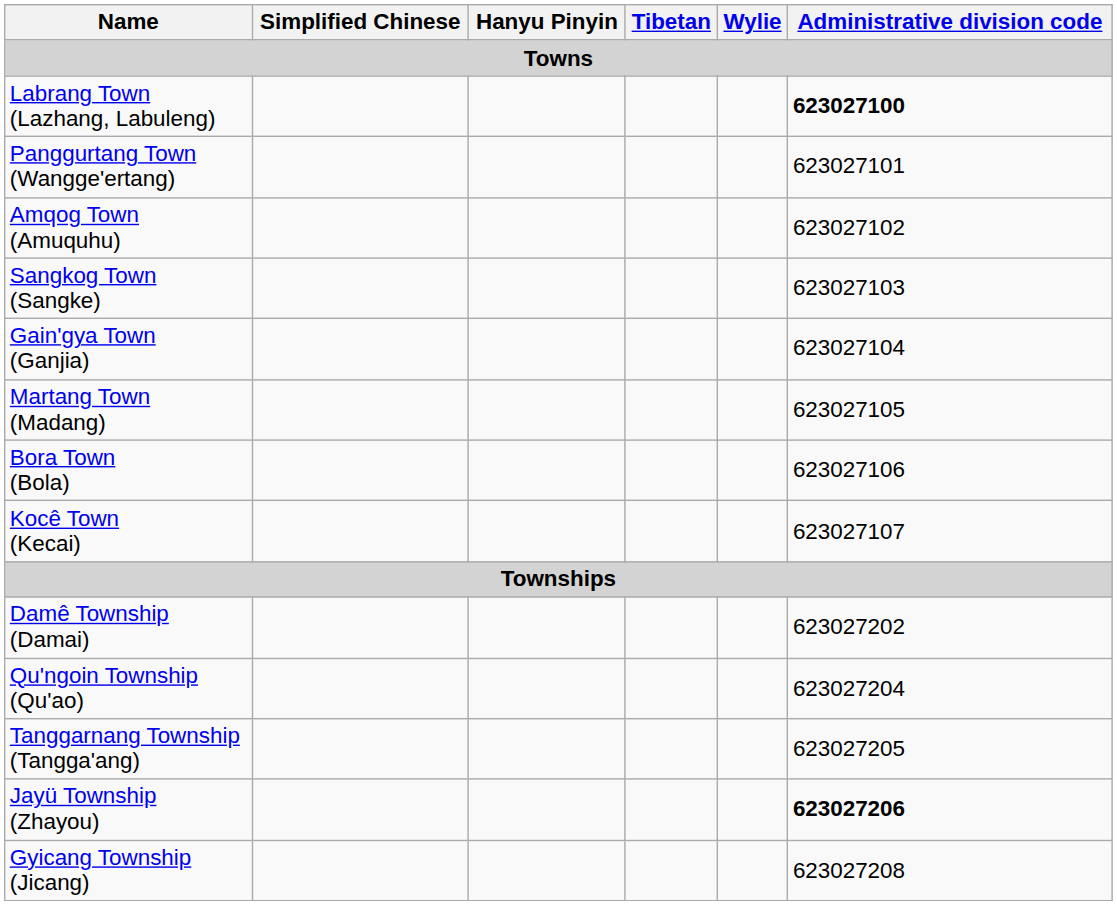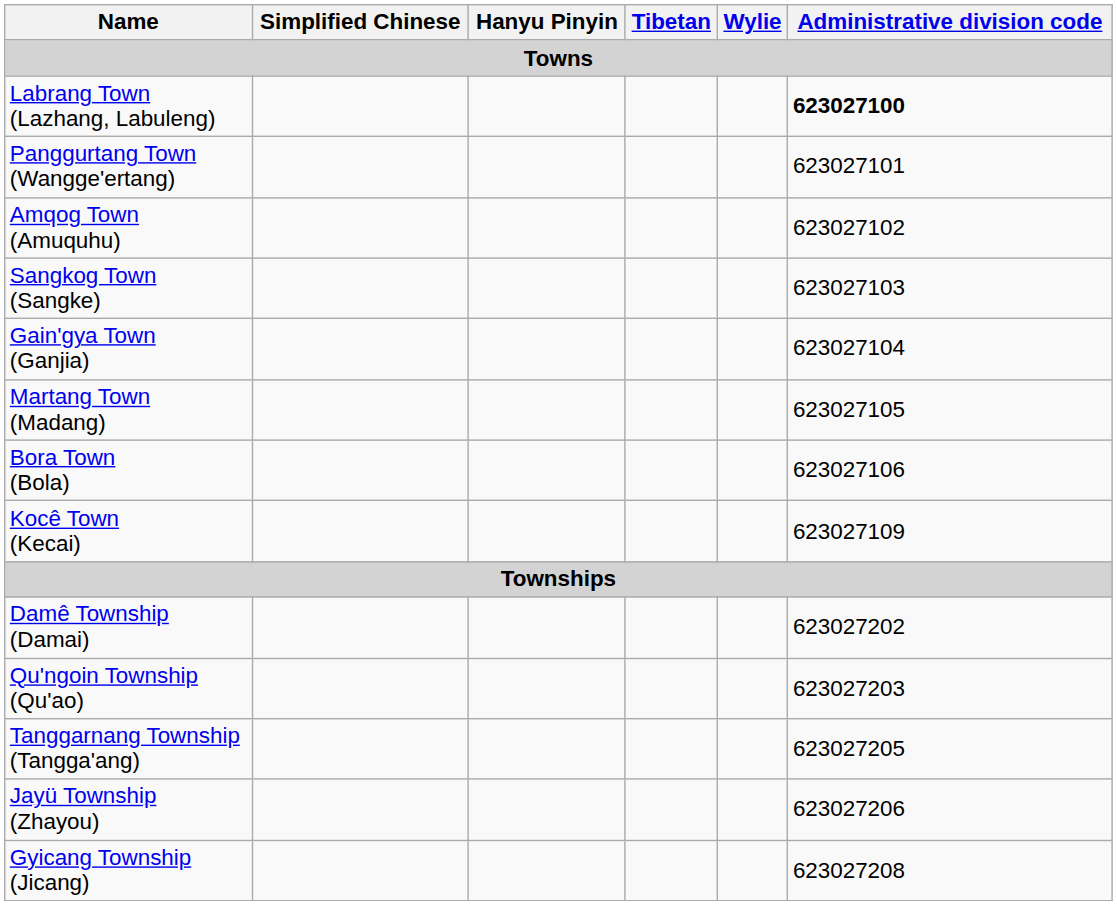Kocê Town (Kecai) | Administrative division code: 623027107 -> 623027109
Qu'ngoin Township (Qu'ao) | Administrative division code: 623027204 -> 623027203
Jayü Township (Zhayou) | Administrative division code: bold -> normal
